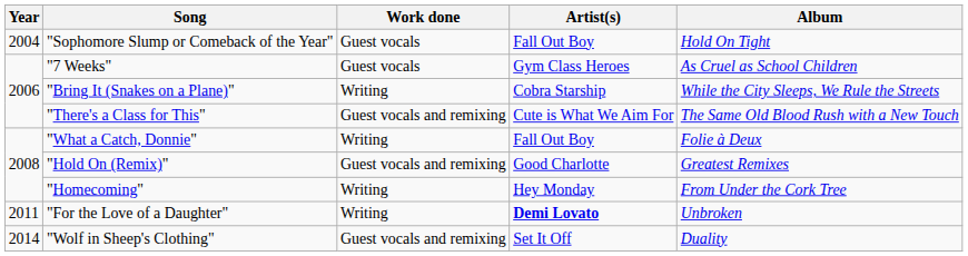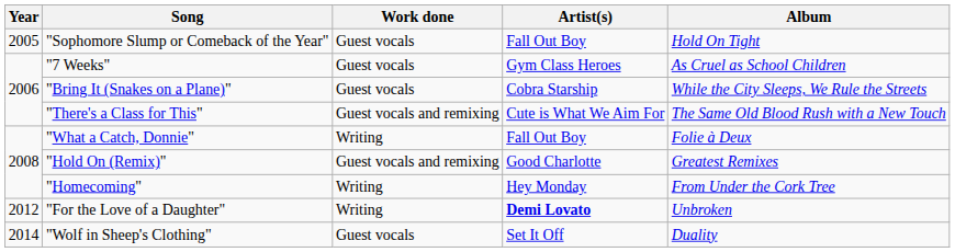"Sophomore Slump or Comeback of the Year" | Year: 2004 -> 2005
"Bring It (Snakes on a Plane)" | Work done: Writing -> Guest vocals
"For the Love of a Daughter" | Year: 2011 -> 2012
"Wolf in Sheep's Clothing" | Work done: Guest vocals and remixing -> Guest vocals
